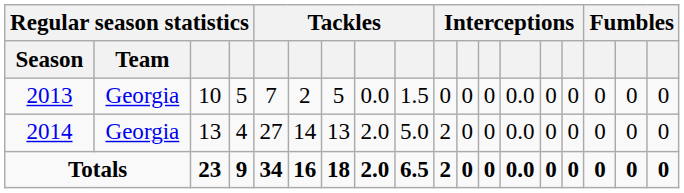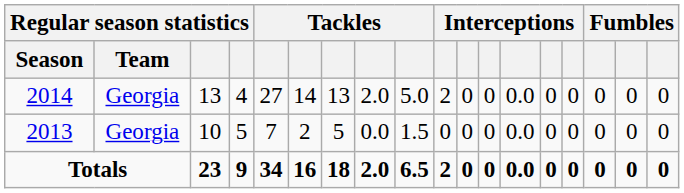rows swapped: 2013 <-> 2014
